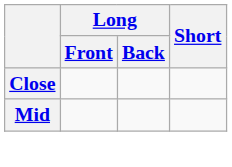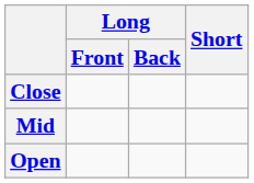+ row: Open
